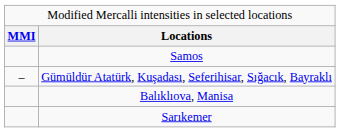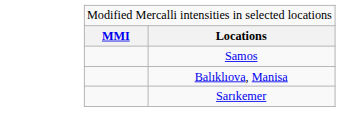- row: – | Gümüldür Atatürk, Kuşadası, Seferihisar, Sığacık, Bayraklı
